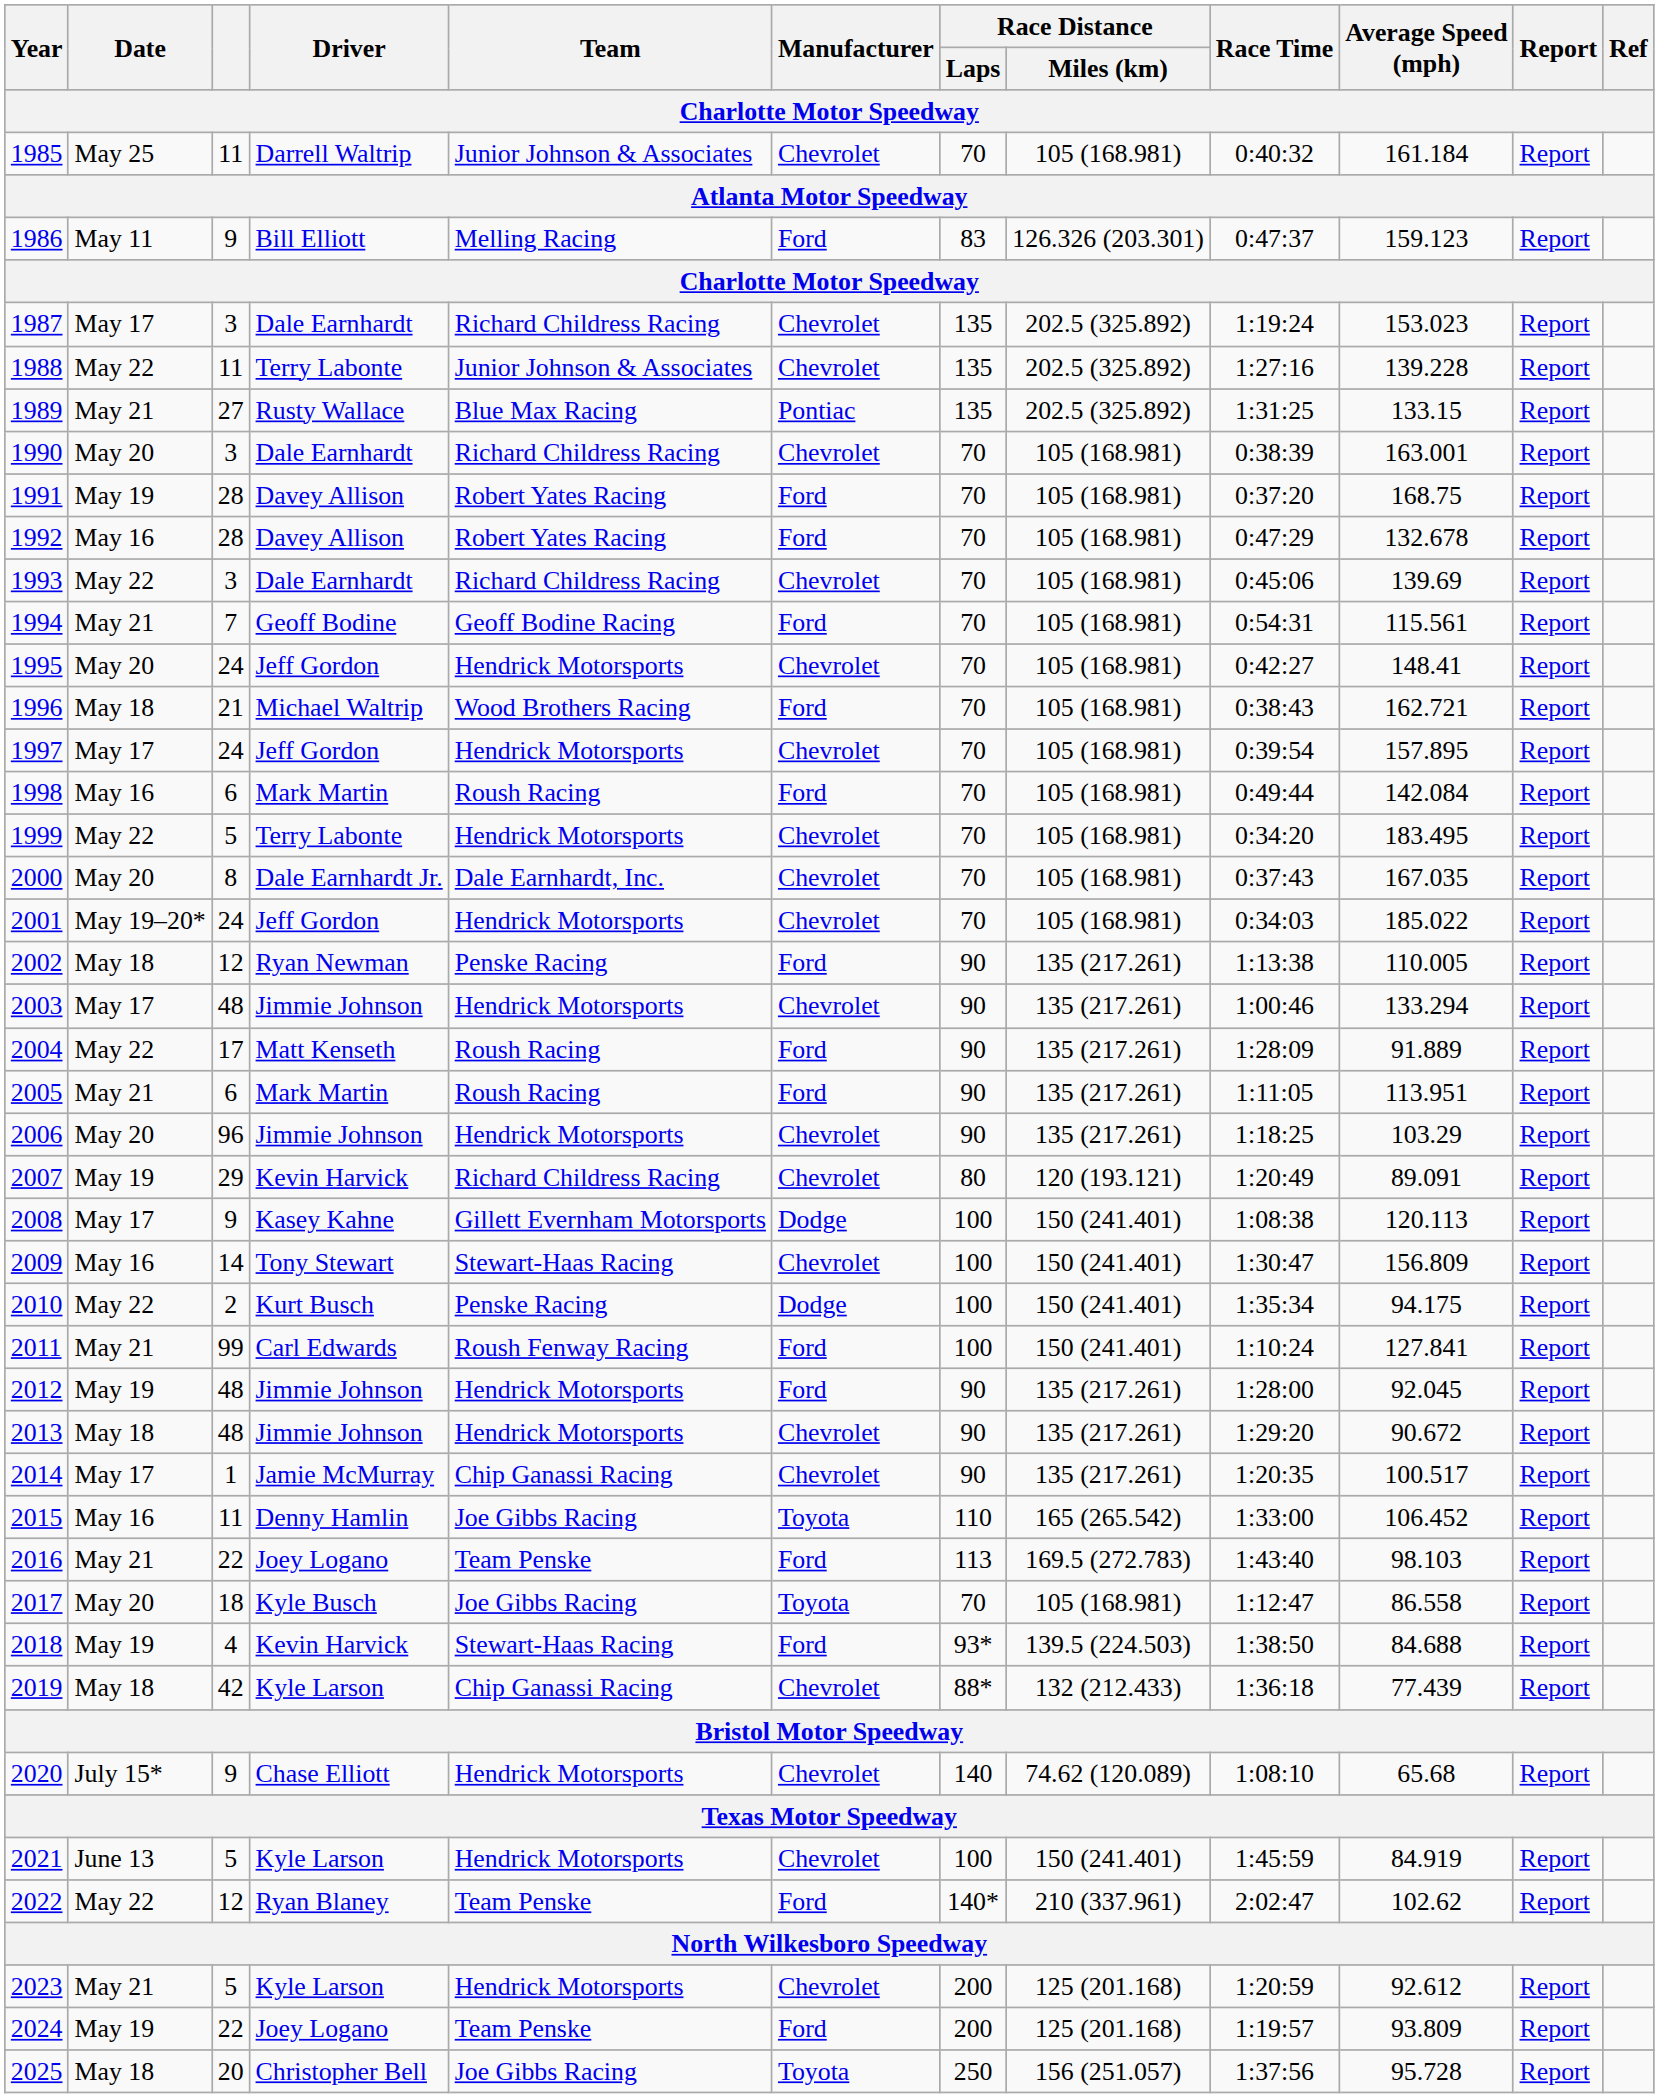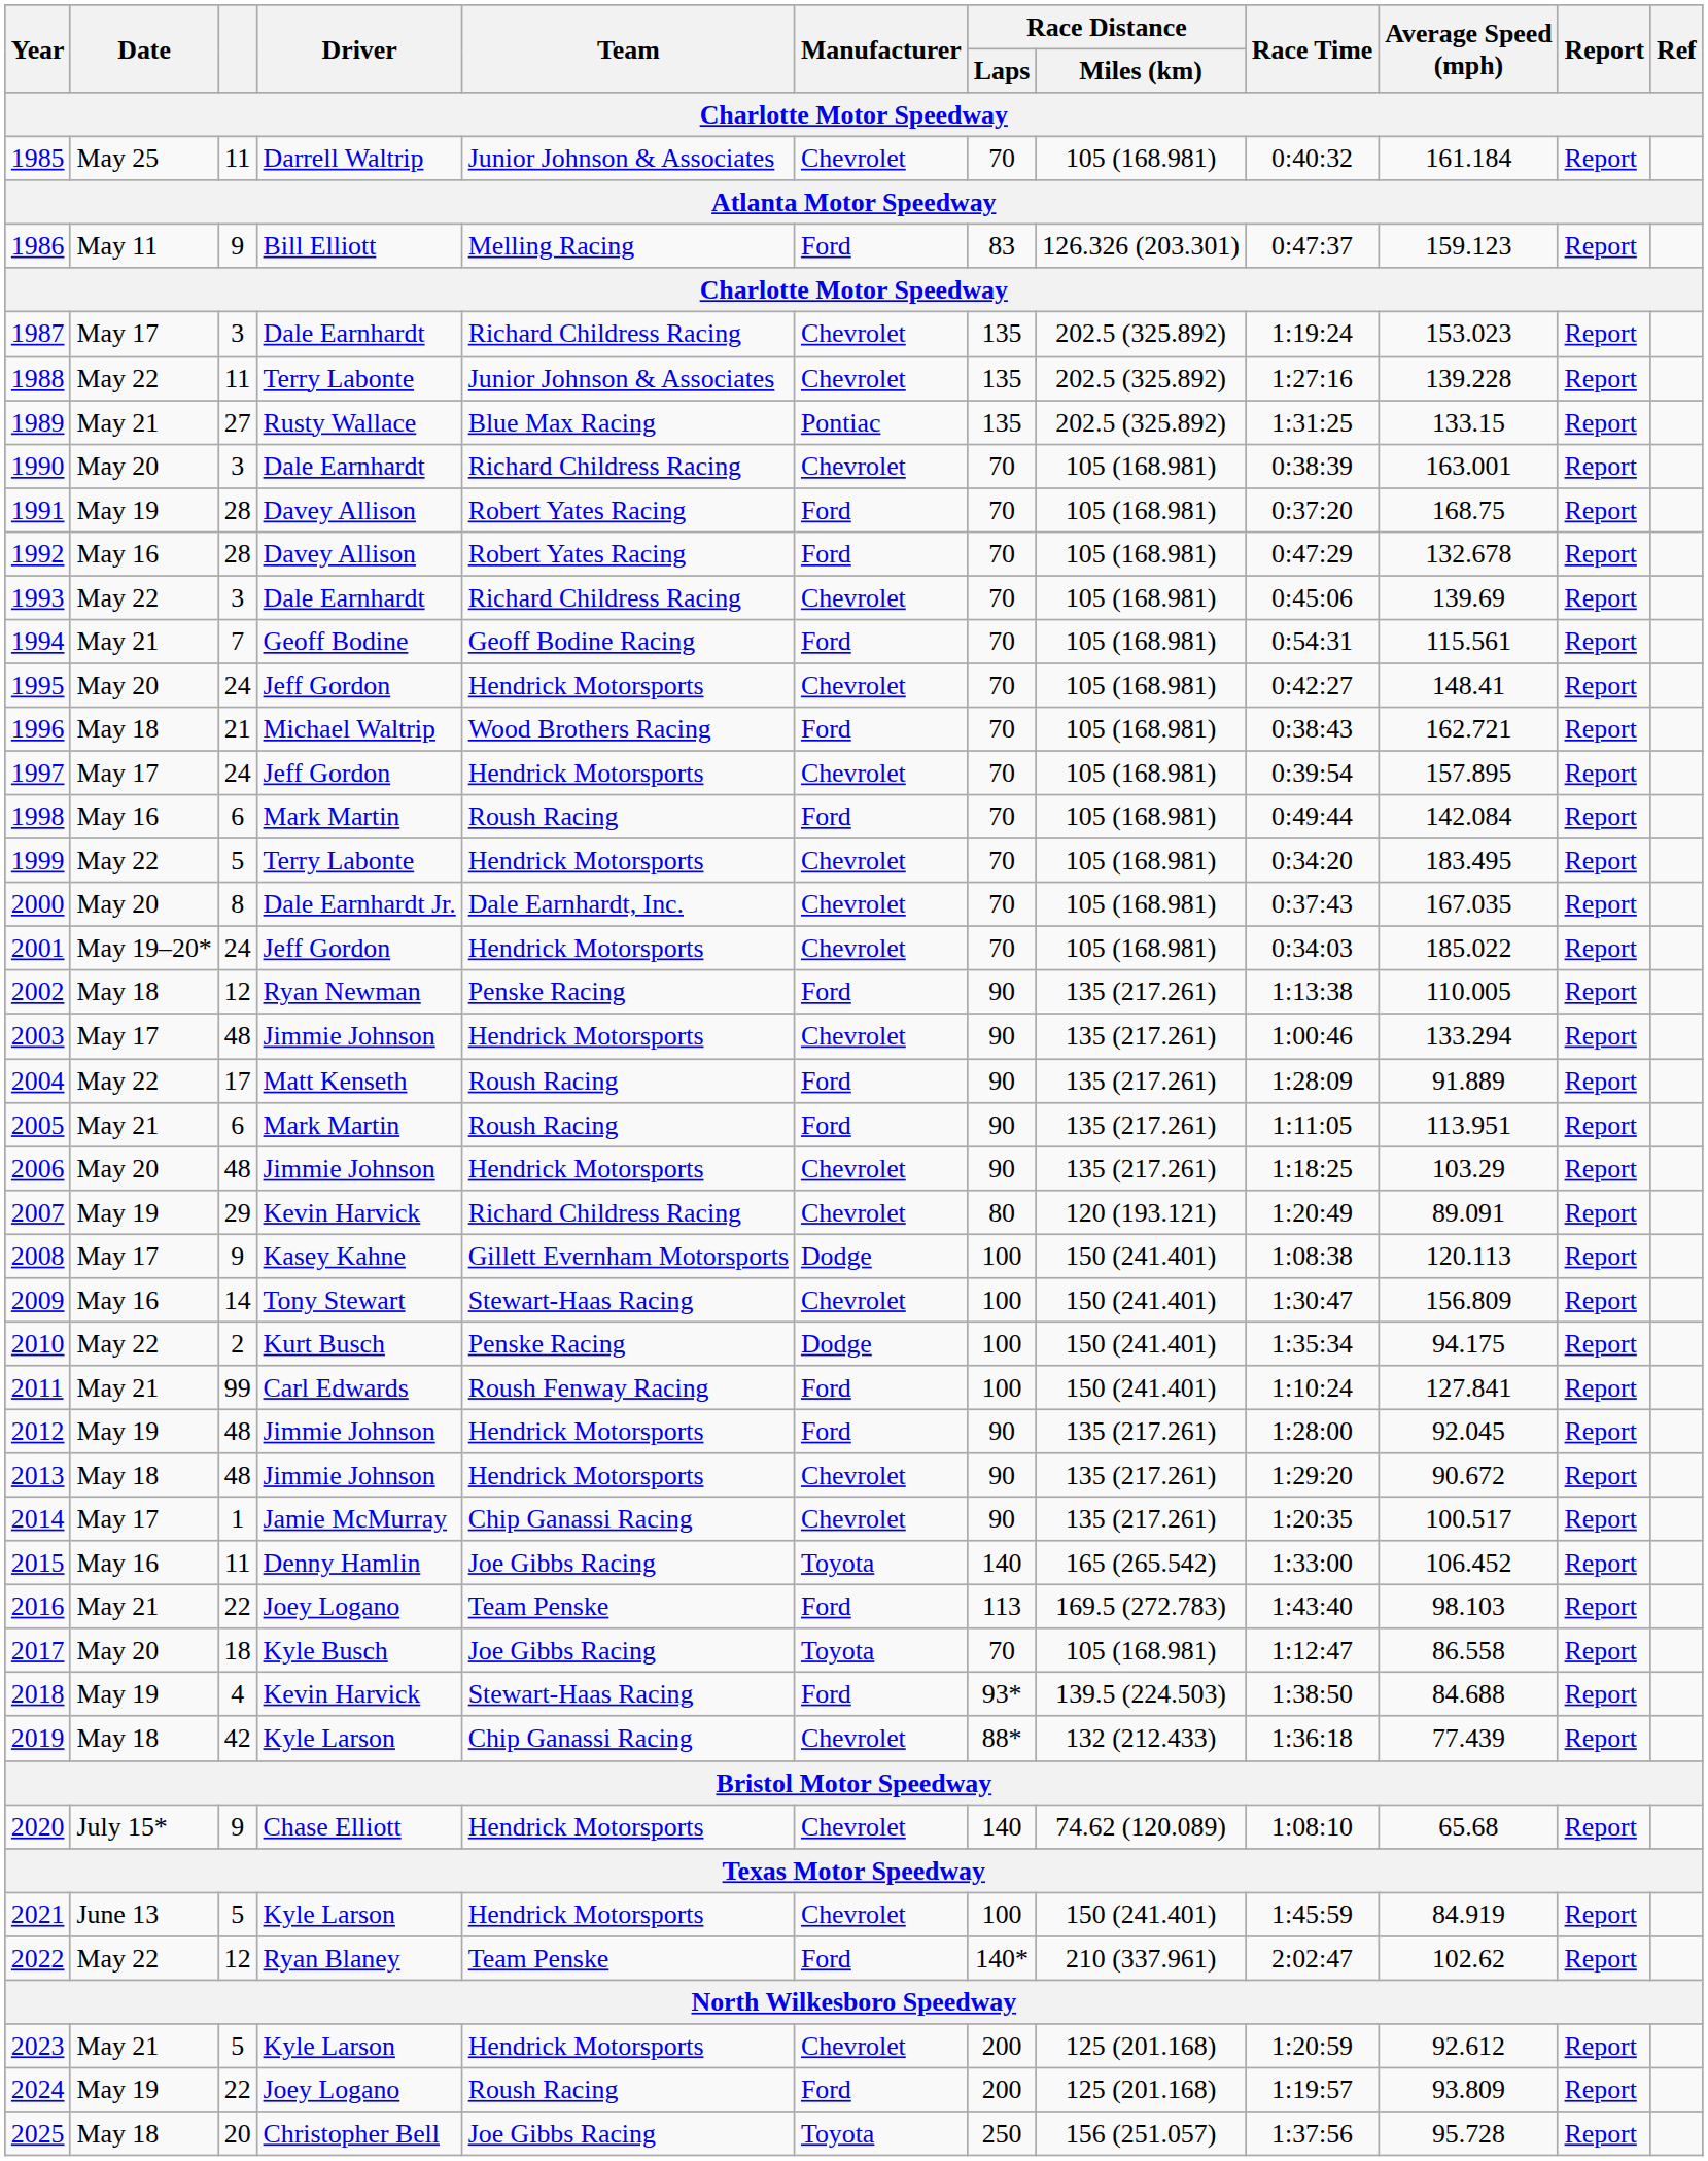2006 | column 3: 96 -> 48
2015 | Race Distance / Laps: 110 -> 140
2024 | Team: Team Penske -> Roush Racing
